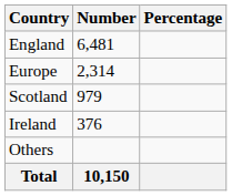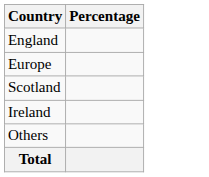- column: Number | 6,481 | 2,314 | 979 | 376 | 10,150
